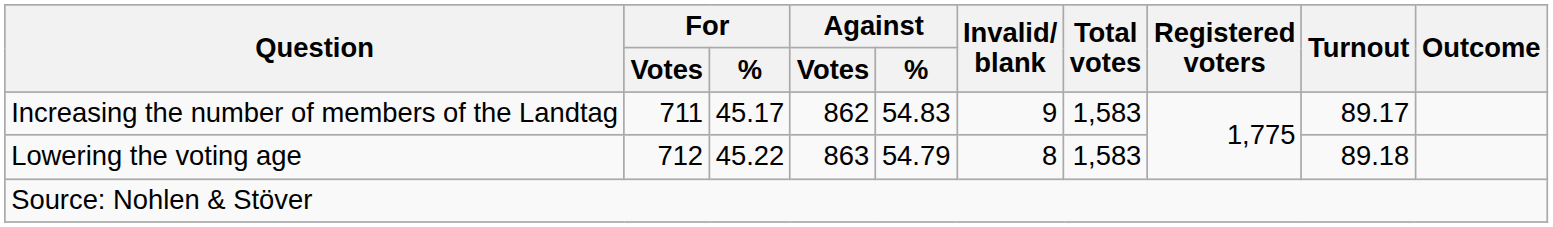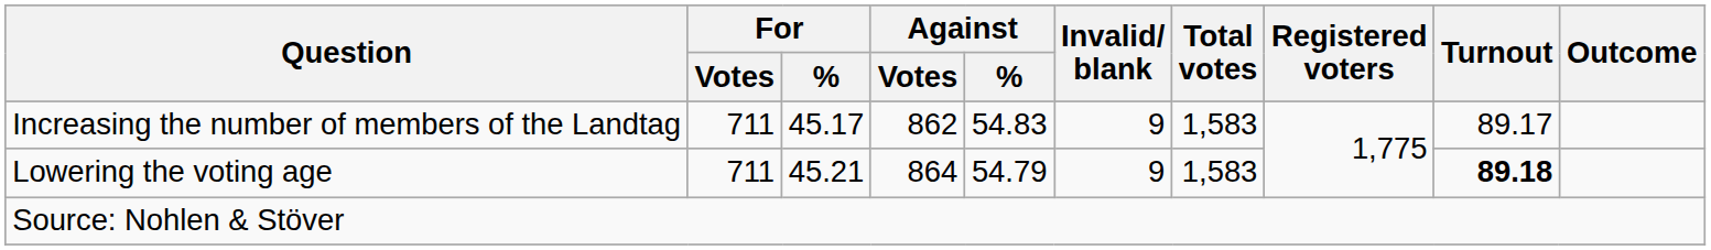Lowering the voting age | For / Votes: 712 -> 711
Lowering the voting age | For / %: 45.22 -> 45.21
Lowering the voting age | Against / Votes: 863 -> 864
Lowering the voting age | Invalid/ blank: 8 -> 9
Lowering the voting age | Turnout: normal -> bold
